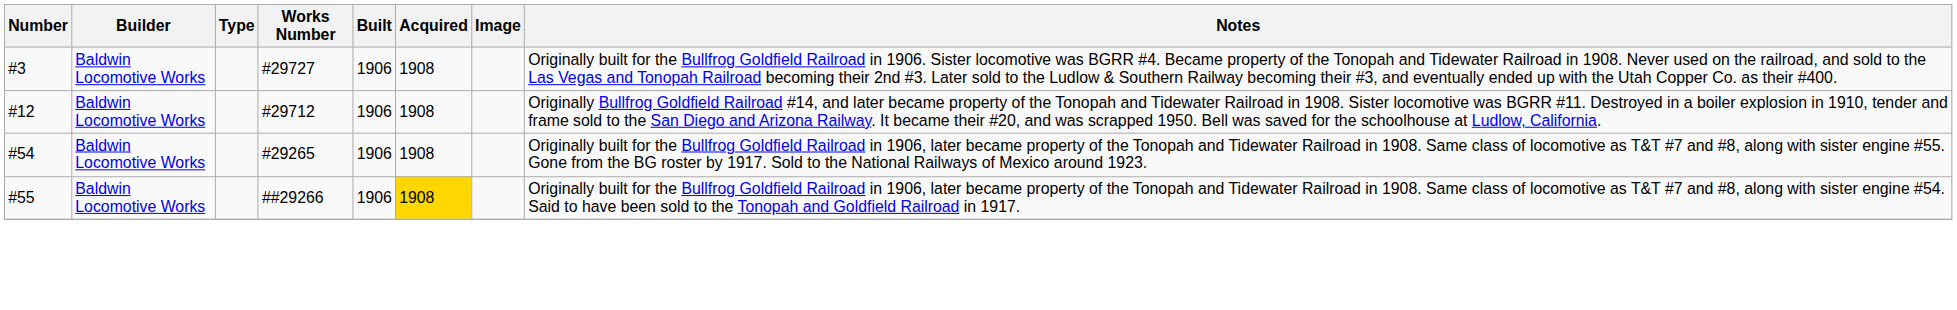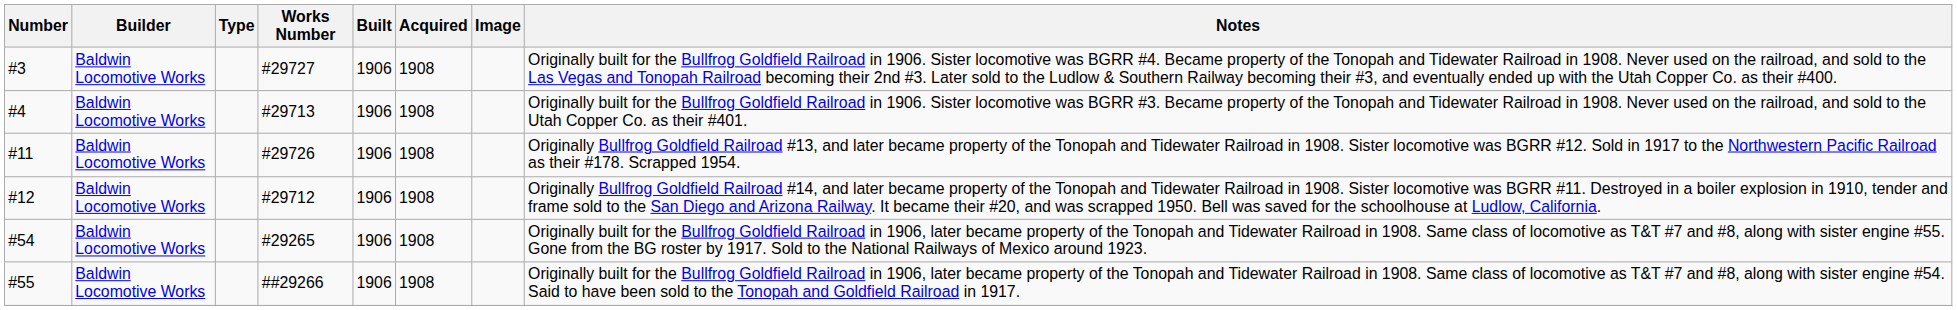+ row: #4 | Baldwin Locomotive Works | #29713 | 1906 | 1908 | Originally built for the Bullfrog Goldfield Railroad in 1906. Sister locomotive was BGRR #3. Became property of the Tonopah and Tidewater Railroad in 1908. Never used on the railroad, and sold to the Utah Copper Co. as their #401.
+ row: #11 | Baldwin Locomotive Works | #29726 | 1906 | 1908 | Originally Bullfrog Goldfield Railroad #13, and later became property of the Tonopah and Tidewater Railroad in 1908. Sister locomotive was BGRR #12. Sold in 1917 to the Northwestern Pacific Railroad as their #178. Scrapped 1954.
#55 | Acquired: gold background -> no background
